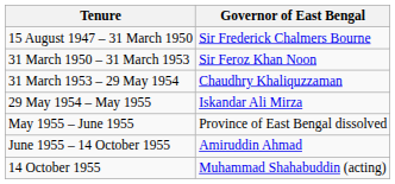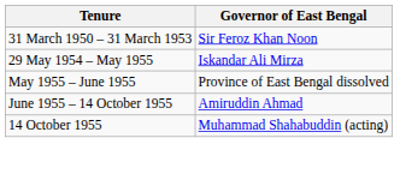- row: 15 August 1947 – 31 March 1950 | Sir Frederick Chalmers Bourne
- row: 31 March 1953 – 29 May 1954 | Chaudhry Khaliquzzaman
